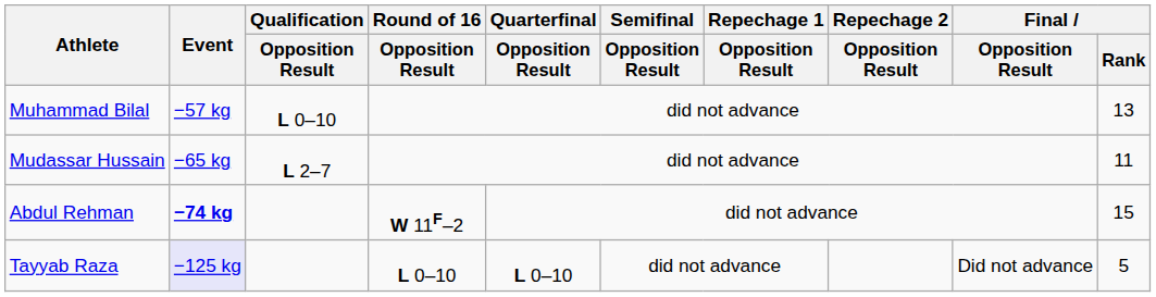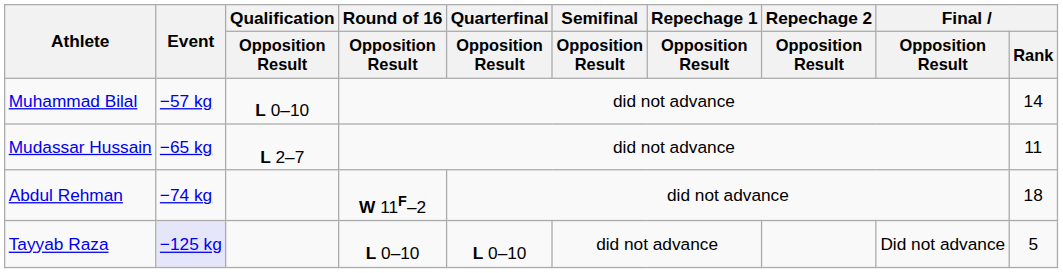Muhammad Bilal | Final / Rank: 13 -> 14
Abdul Rehman | Event: bold -> normal
Abdul Rehman | Final / Rank: 15 -> 18
